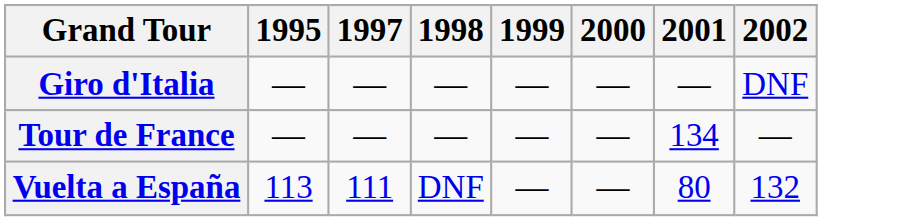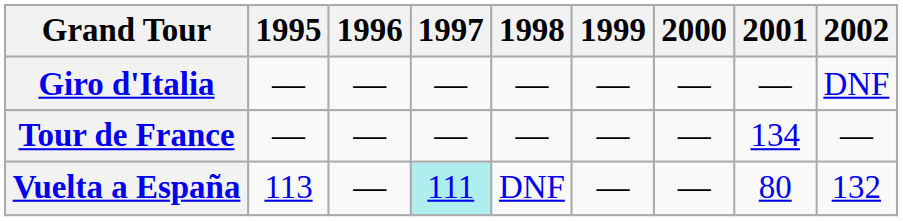+ column: 1996 | — | — | —
Vuelta a España | 1997: no background -> paleturquoise background
